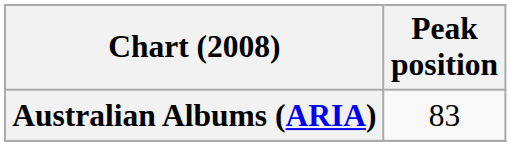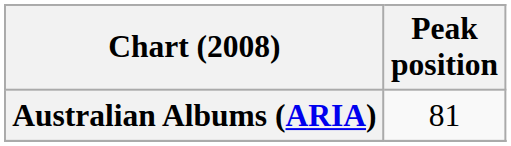Australian Albums (ARIA) | Peak position: 83 -> 81
